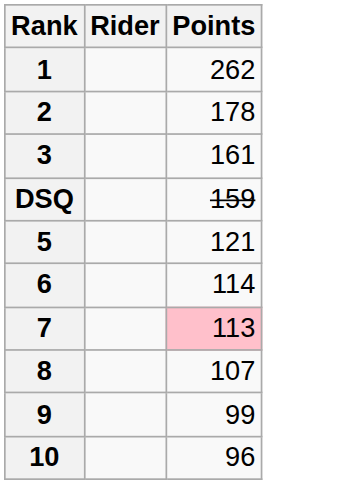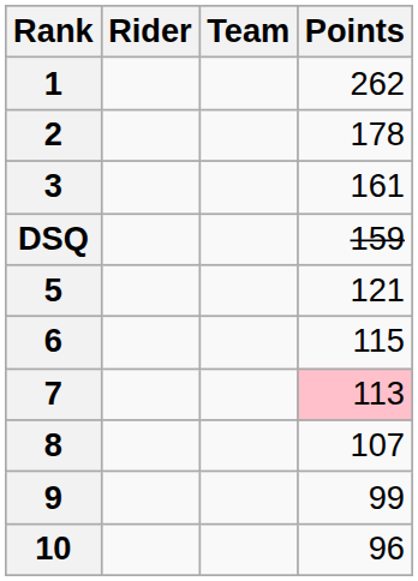+ column: Team
6 | Points: 114 -> 115
